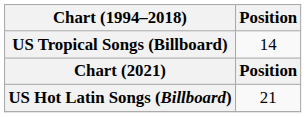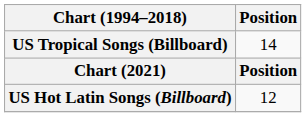US Hot Latin Songs (Billboard) | Position: 21 -> 12
